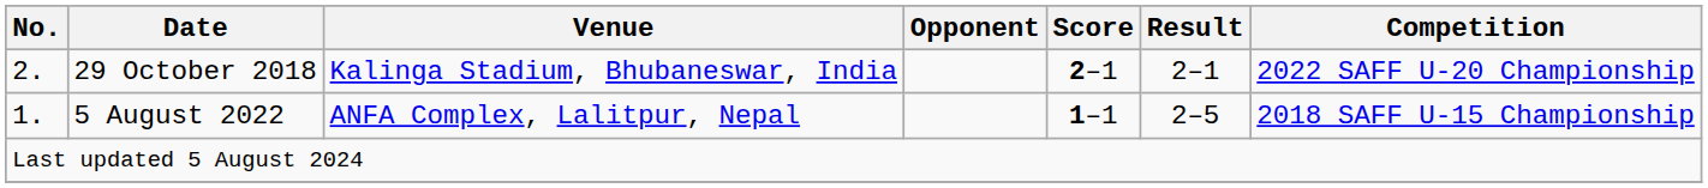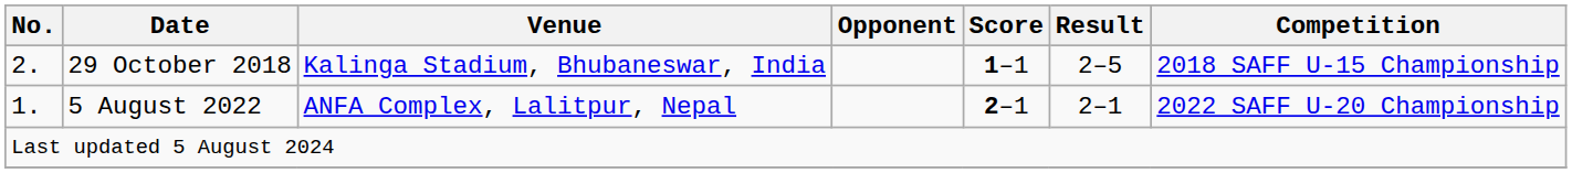29 October 2018 | Score: 2–1 -> 1–1
29 October 2018 | Result: 2–1 -> 2–5
29 October 2018 | Competition: 2022 SAFF U-20 Championship -> 2018 SAFF U-15 Championship
5 August 2022 | Score: 1–1 -> 2–1
5 August 2022 | Result: 2–5 -> 2–1
5 August 2022 | Competition: 2018 SAFF U-15 Championship -> 2022 SAFF U-20 Championship
